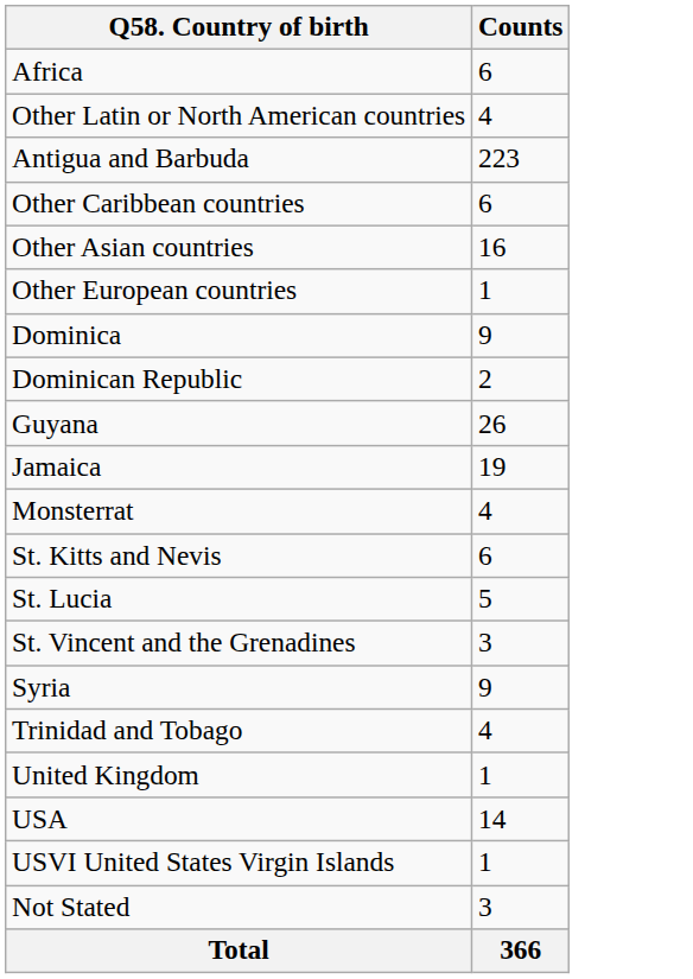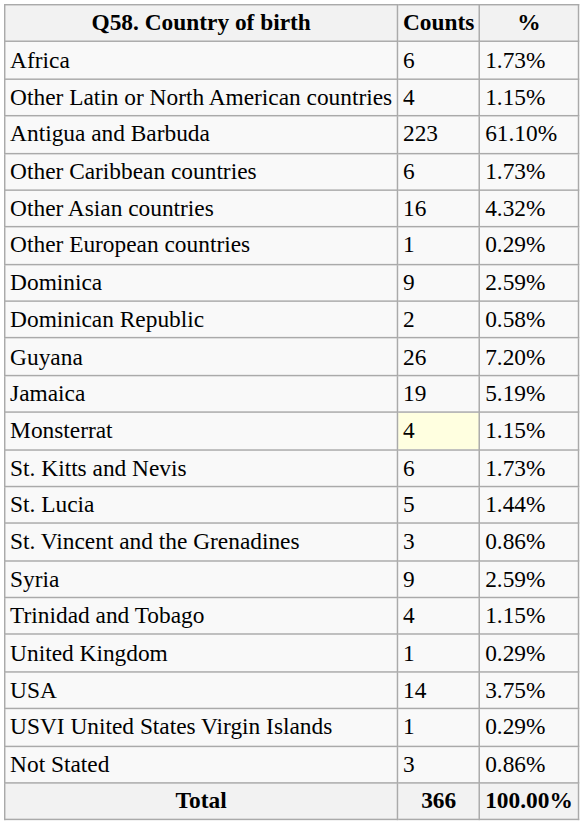+ column: % | 1.73% | 1.15% | 61.10% | 1.73% | 4.32% | 0.29% | 2.59% | 0.58% | 7.20% | 5.19% | 1.15% | 1.73% | 1.44% | 0.86% | 2.59% | 1.15% | 0.29% | 3.75% | 0.29% | 0.86% | 100.00%
Monsterrat | Counts: no background -> lightyellow background
